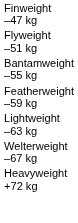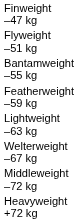+ row: Middleweight –72 kg
